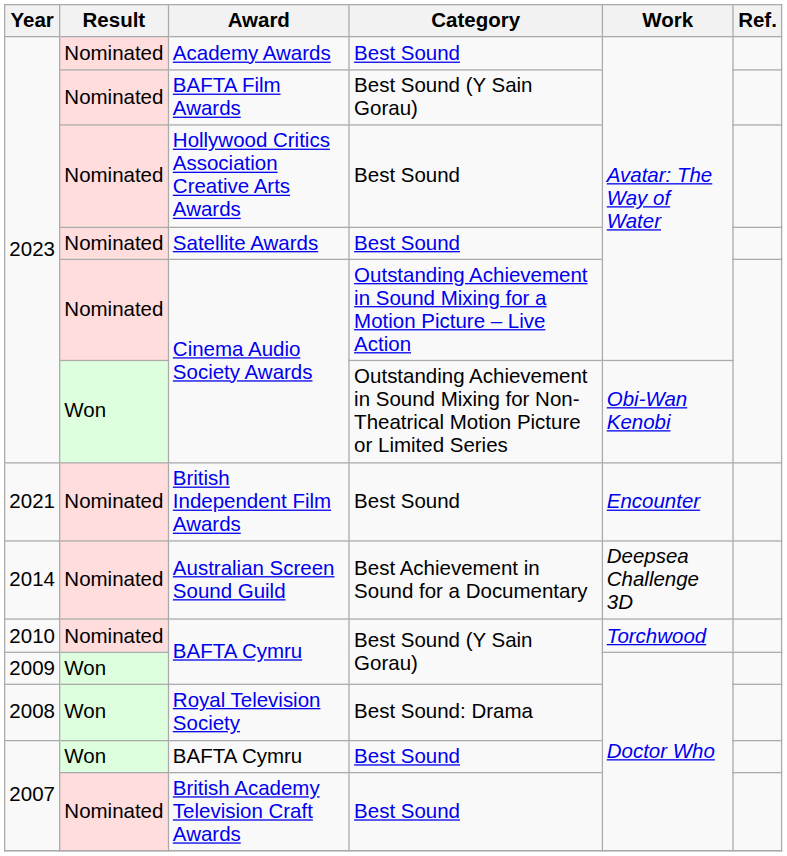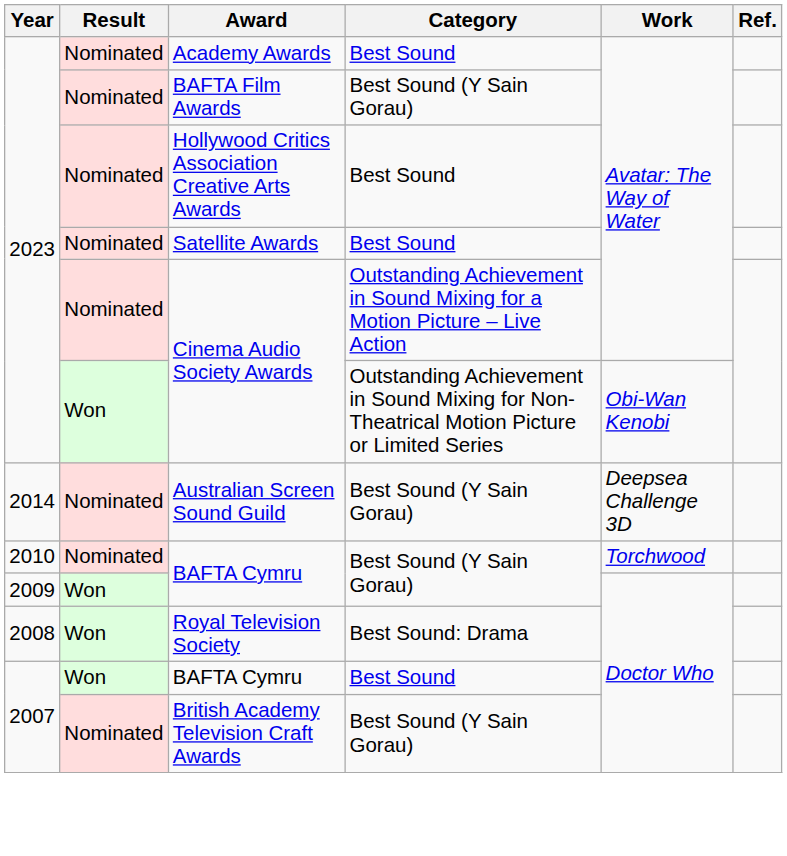- row: 2021 | Nominated | British Independent Film Awards | Best Sound | Encounter
Australian Screen Sound Guild | Category: Best Achievement in Sound for a Documentary -> Best Sound (Y Sain Gorau)
British Academy Television Craft Awards | Category: Best Sound -> Best Sound (Y Sain Gorau)
